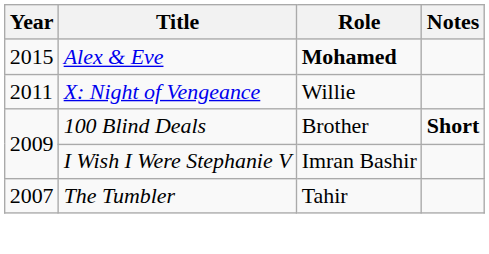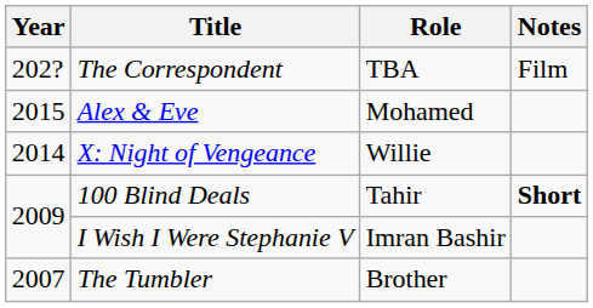+ row: 202? | The Correspondent | TBA | Film
Alex & Eve | Role: bold -> normal
X: Night of Vengeance | Year: 2011 -> 2014
100 Blind Deals | Role: Brother -> Tahir
The Tumbler | Role: Tahir -> Brother
